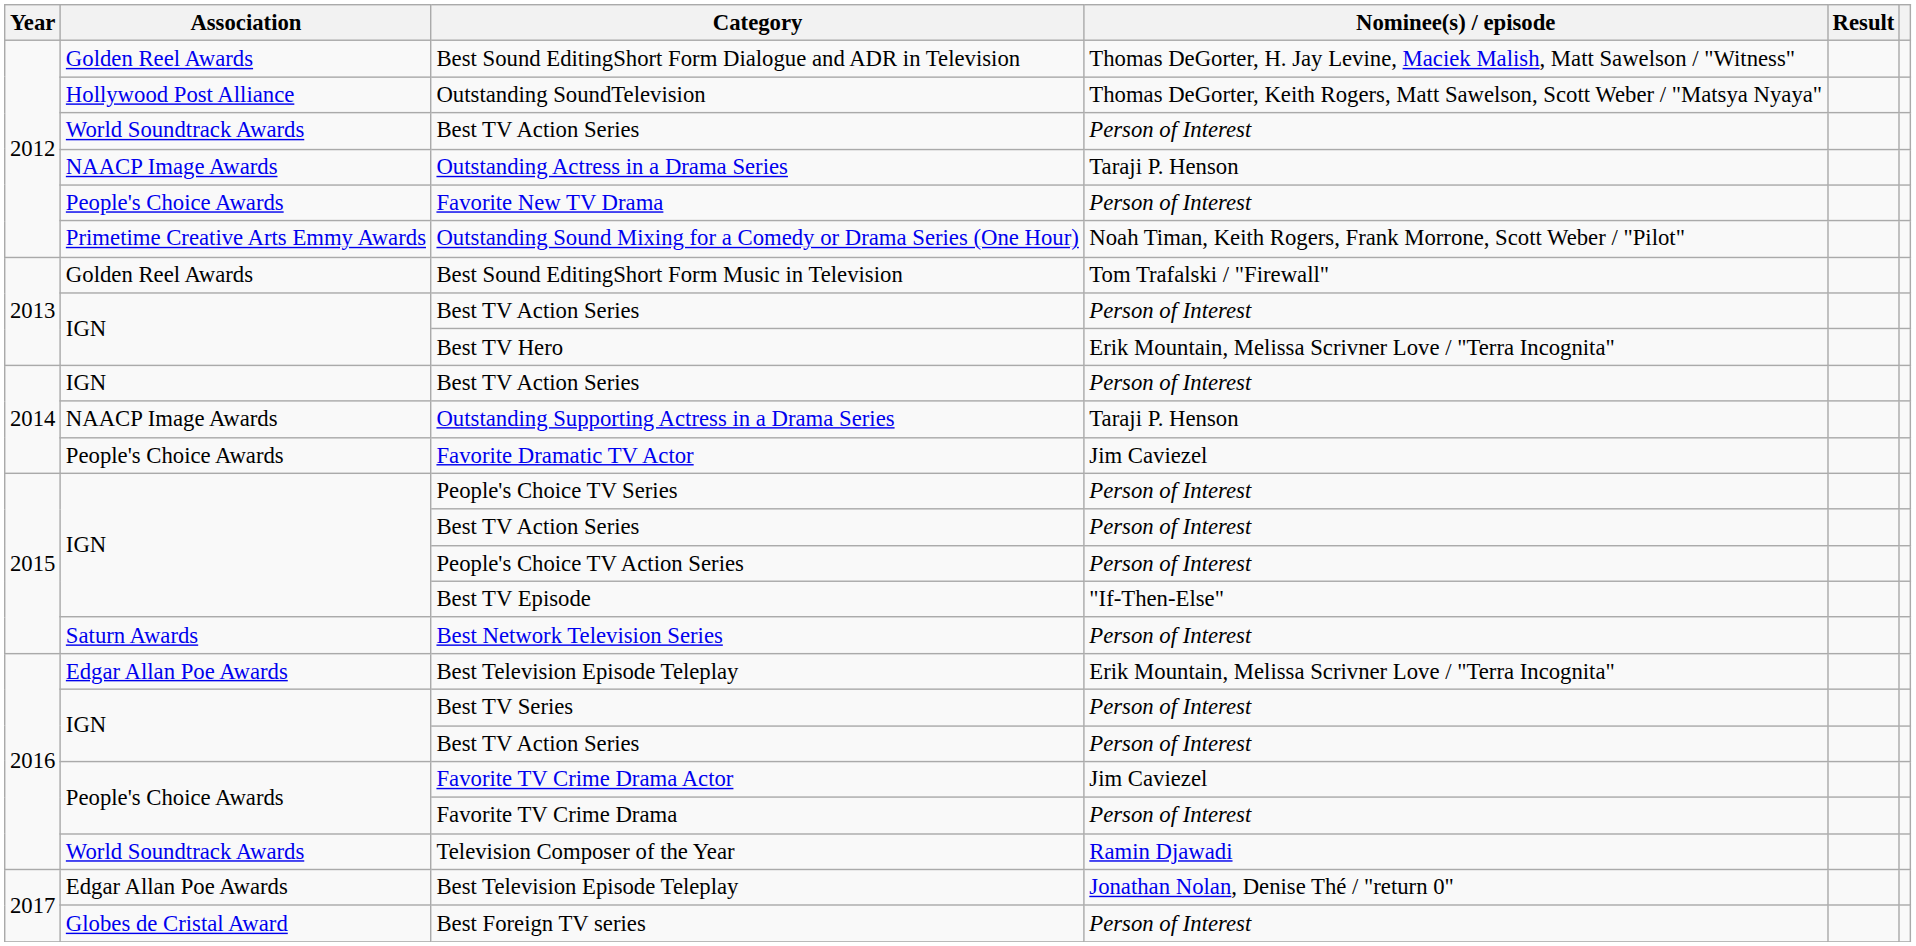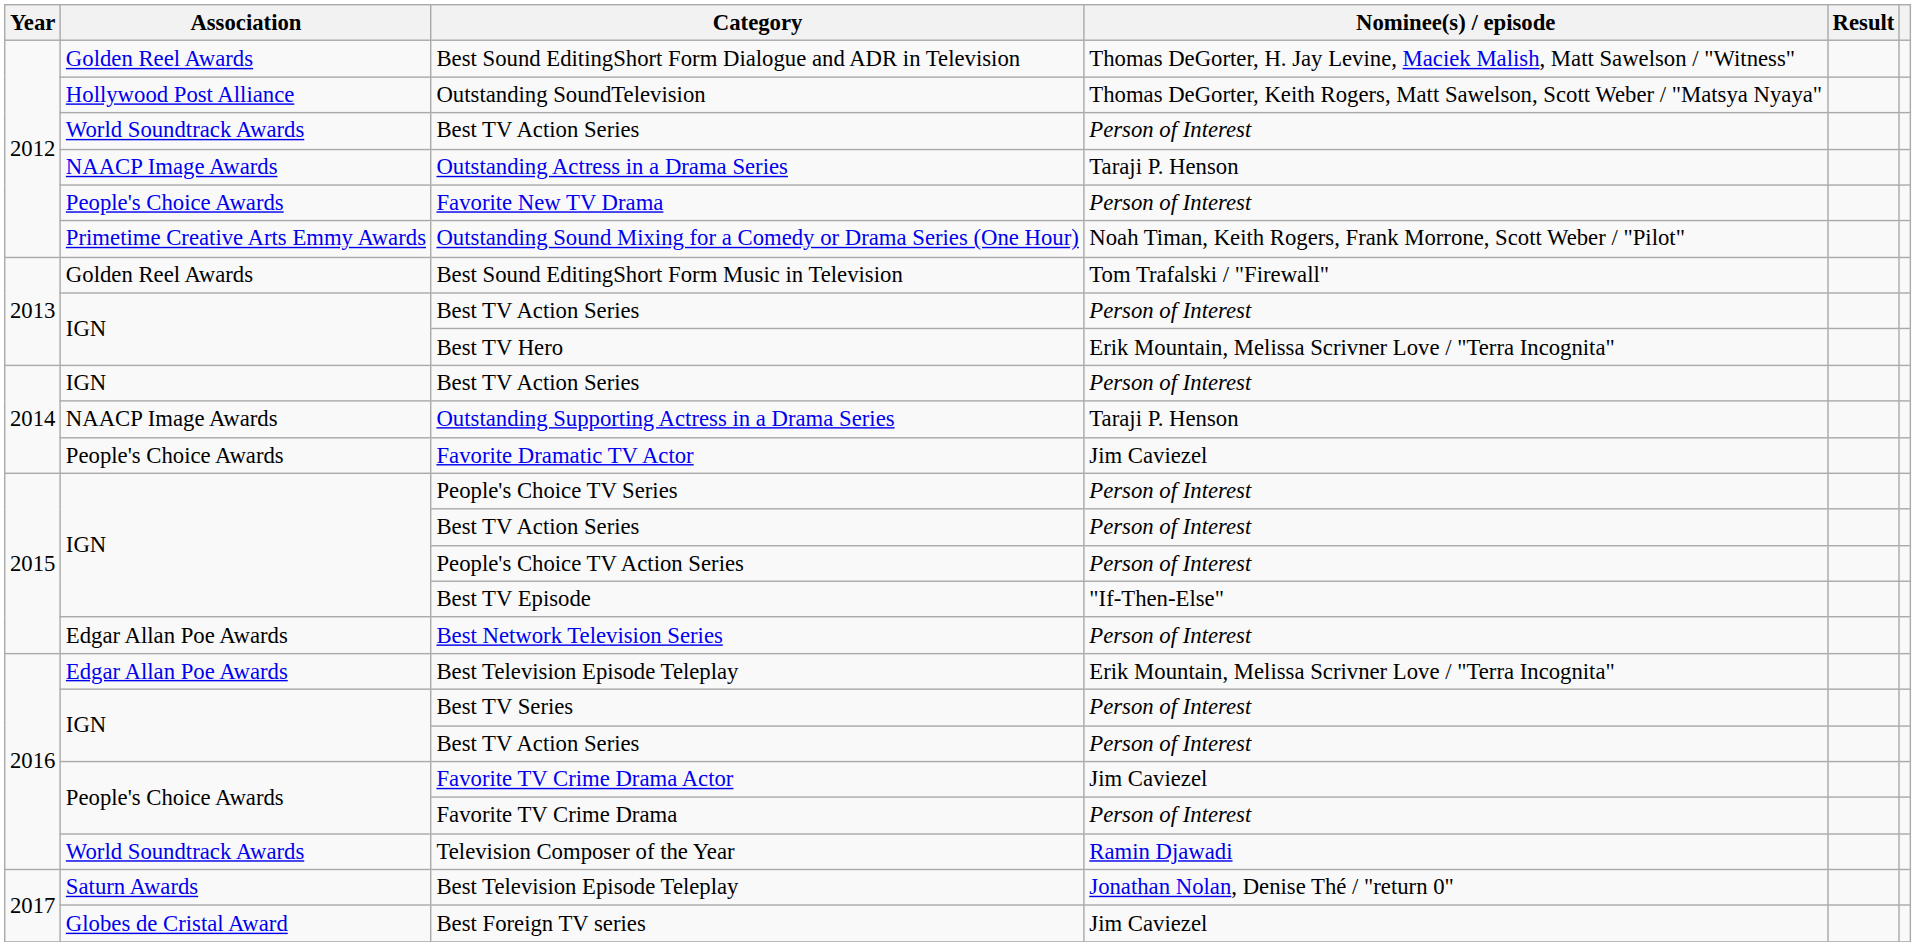Best Network Television Series | Association: Saturn Awards -> Edgar Allan Poe Awards
2017 / Best Television Episode Teleplay | Association: Edgar Allan Poe Awards -> Saturn Awards
Best Foreign TV series | Nominee(s) / episode: Person of Interest -> Jim Caviezel
